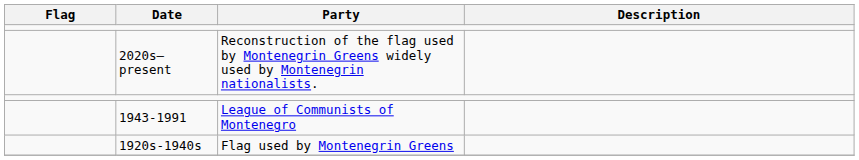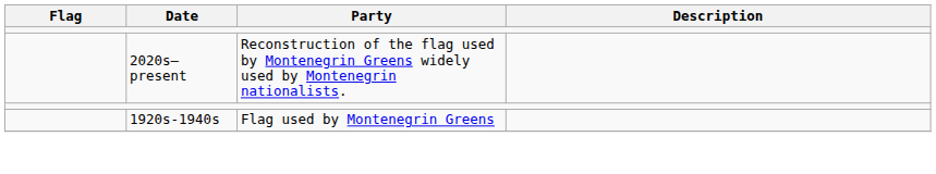- row: 1943-1991 | League of Communists of Montenegro
